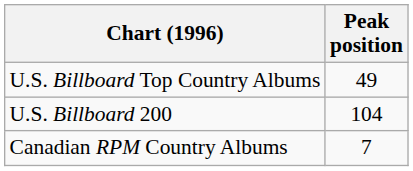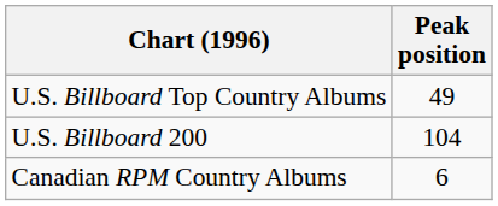Canadian RPM Country Albums | Peak position: 7 -> 6
